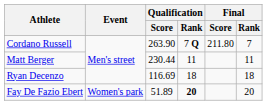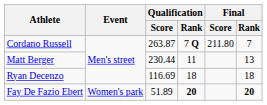Cordano Russell | Qualification / Score: 263.90 -> 263.87
Matt Berger | Final / Rank: 11 -> 13
Fay De Fazio Ebert | Final / Rank: normal -> bold
